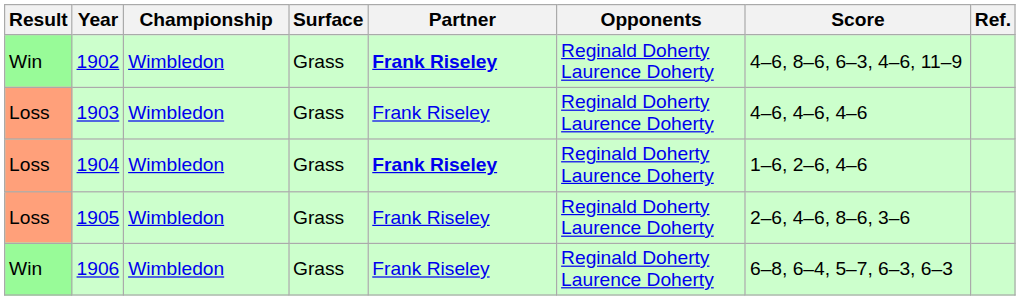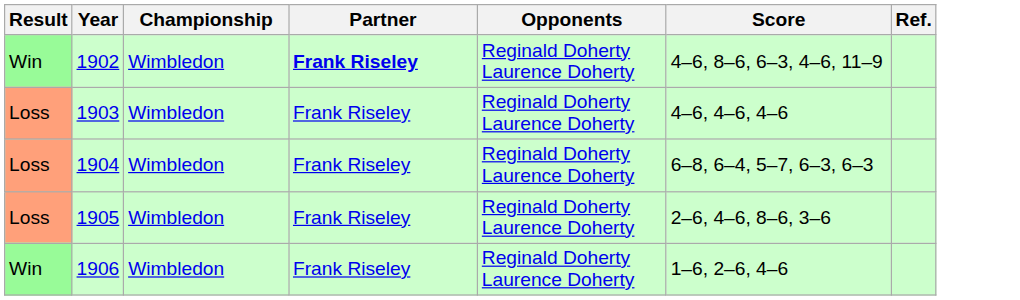- column: Surface | Grass | Grass | Grass | Grass | Grass
1904 | Partner: bold -> normal
1904 | Score: 1–6, 2–6, 4–6 -> 6–8, 6–4, 5–7, 6–3, 6–3
1906 | Score: 6–8, 6–4, 5–7, 6–3, 6–3 -> 1–6, 2–6, 4–6
